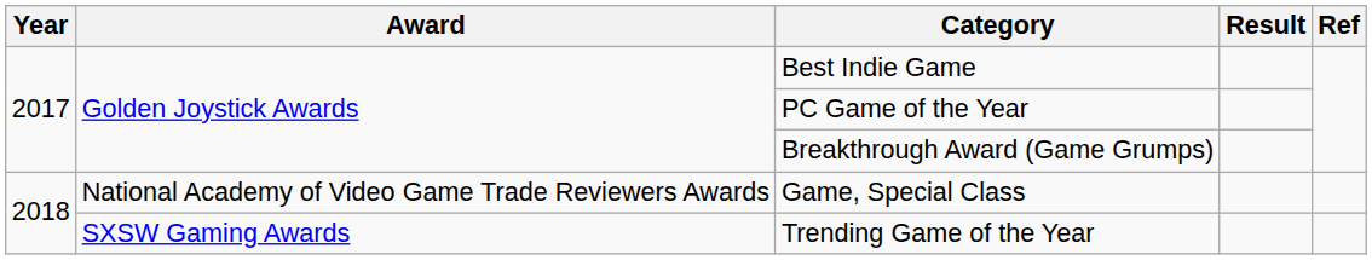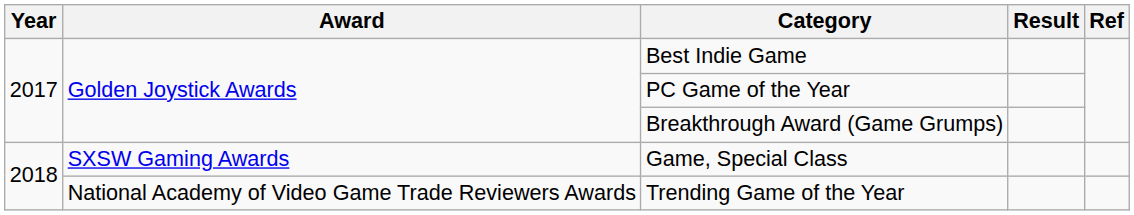Game, Special Class | Award: National Academy of Video Game Trade Reviewers Awards -> SXSW Gaming Awards
Trending Game of the Year | Award: SXSW Gaming Awards -> National Academy of Video Game Trade Reviewers Awards
